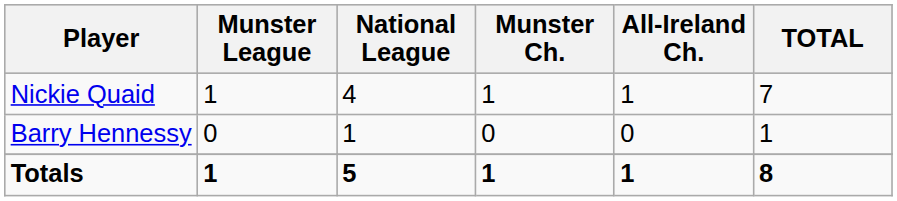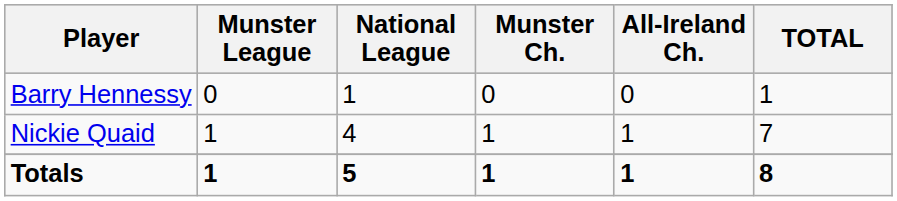rows swapped: Nickie Quaid <-> Barry Hennessy
